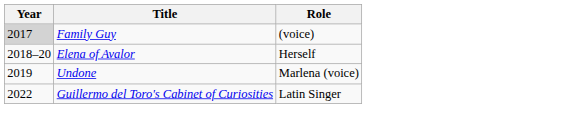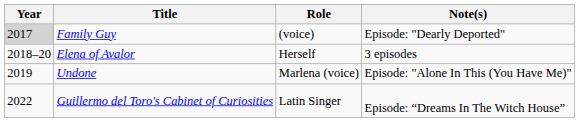+ column: Note(s) | Episode: "Dearly Deported" | 3 episodes | Episode: "Alone In This (You Have Me)" | Episode: “Dreams In The Witch House”
